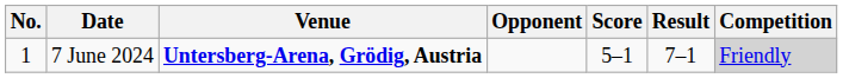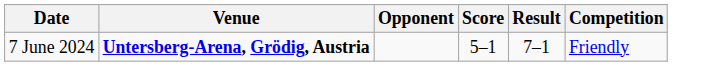- column: No. | 1
7 June 2024 | Competition: lightgrey background -> no background
